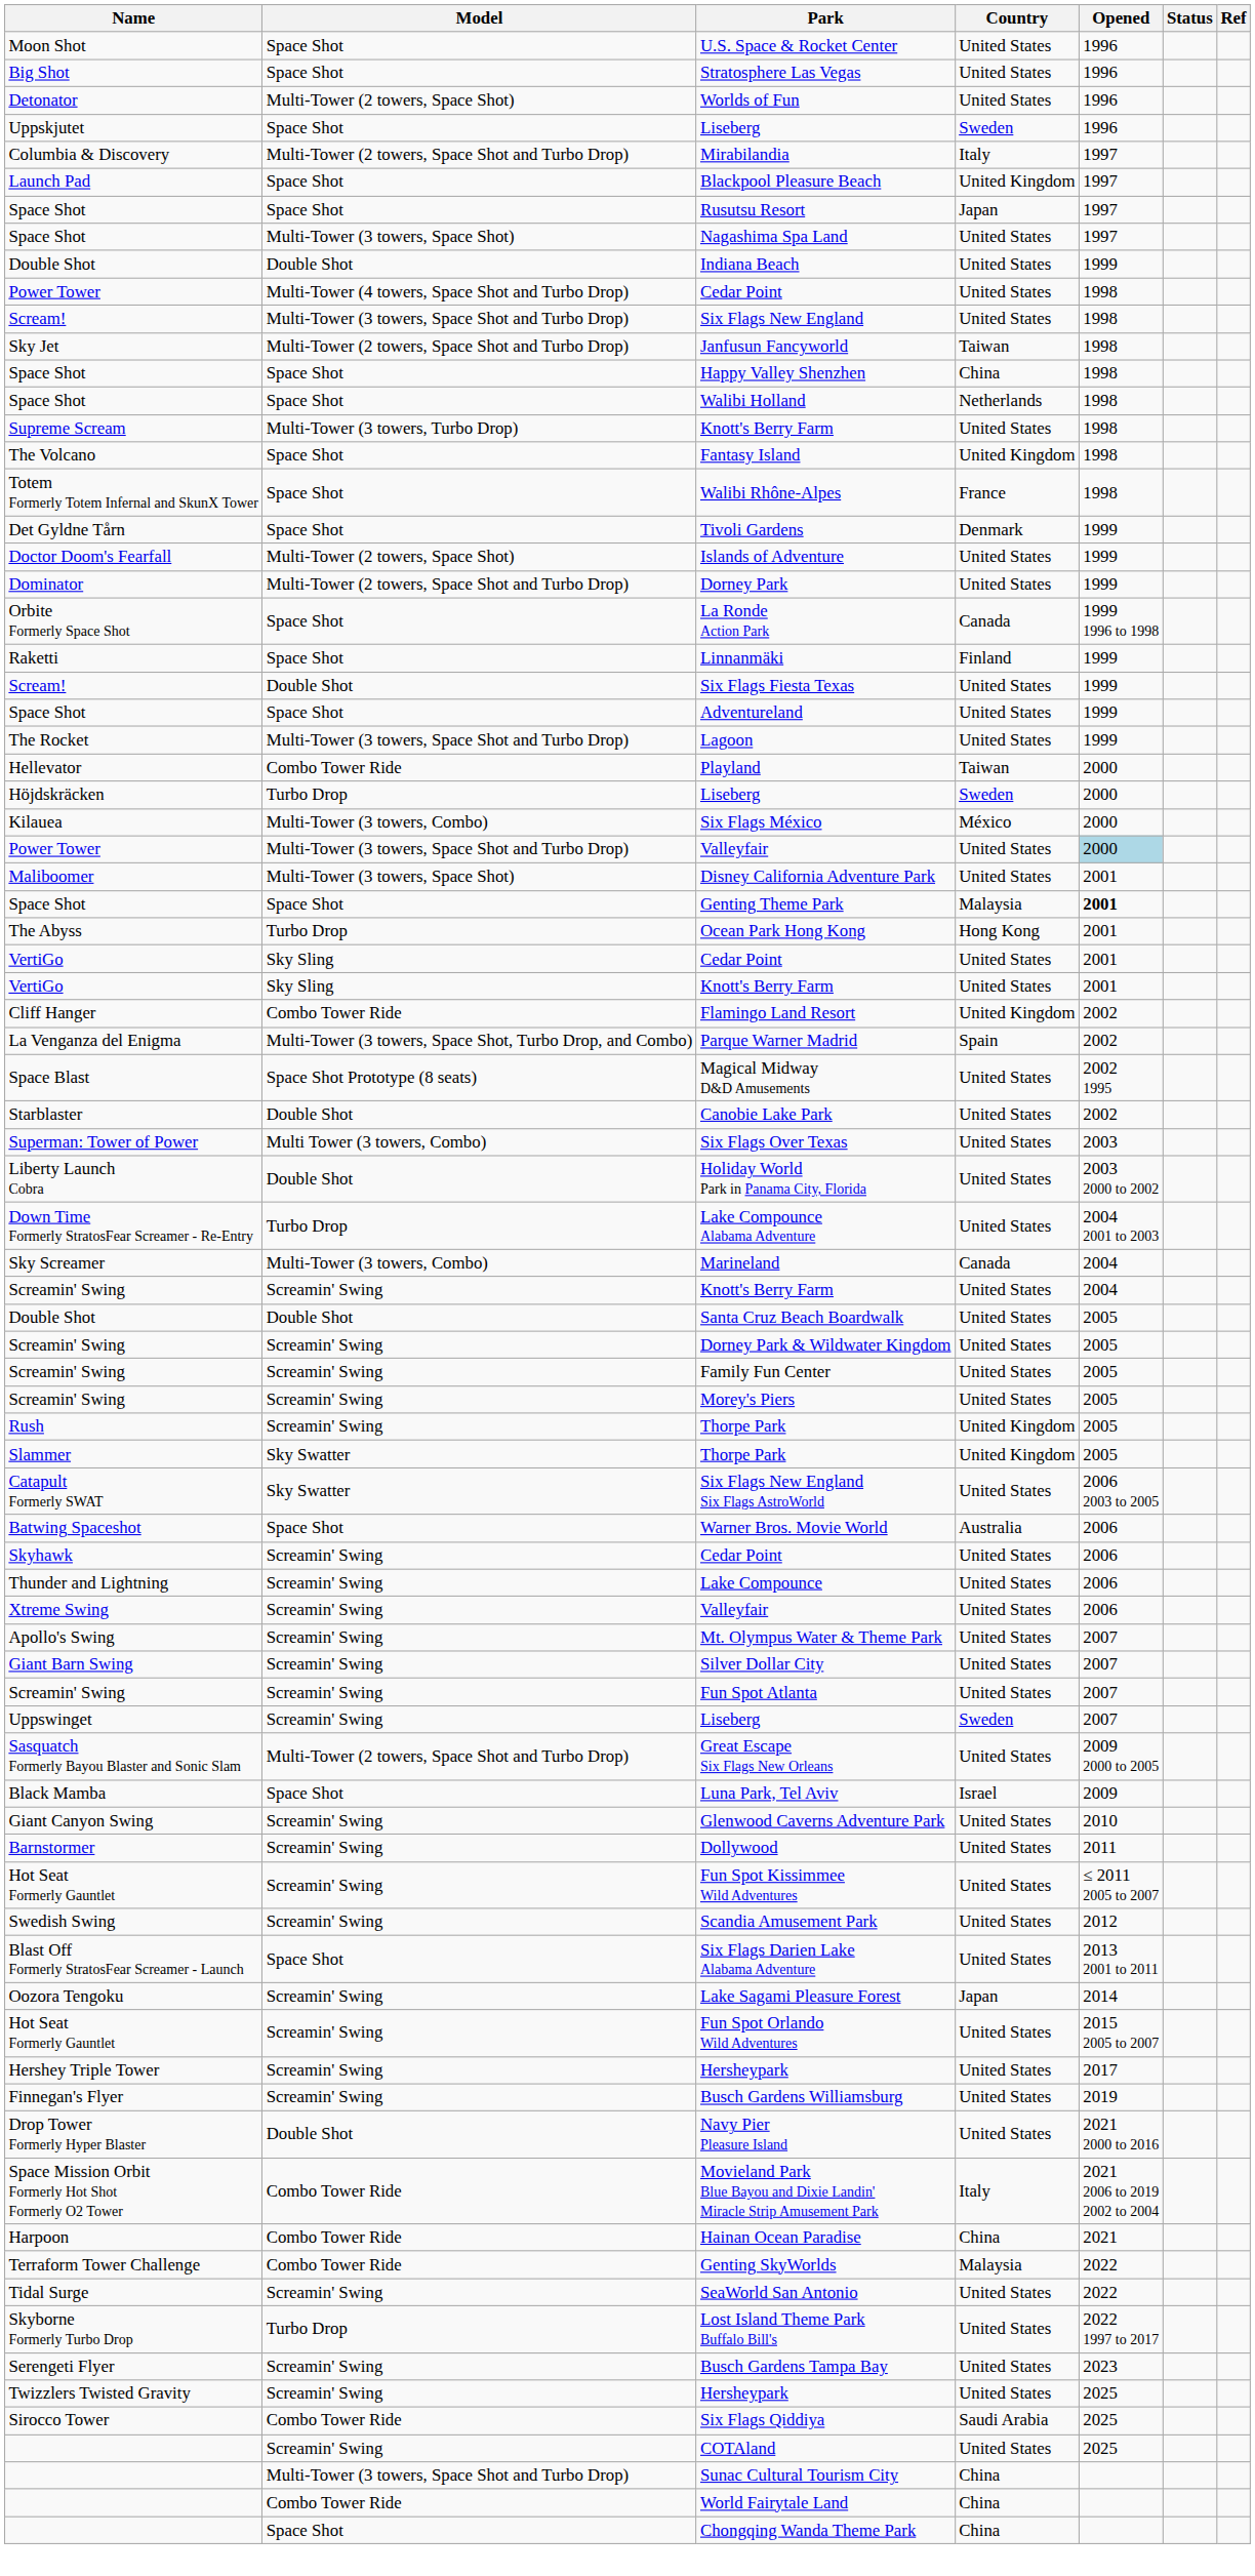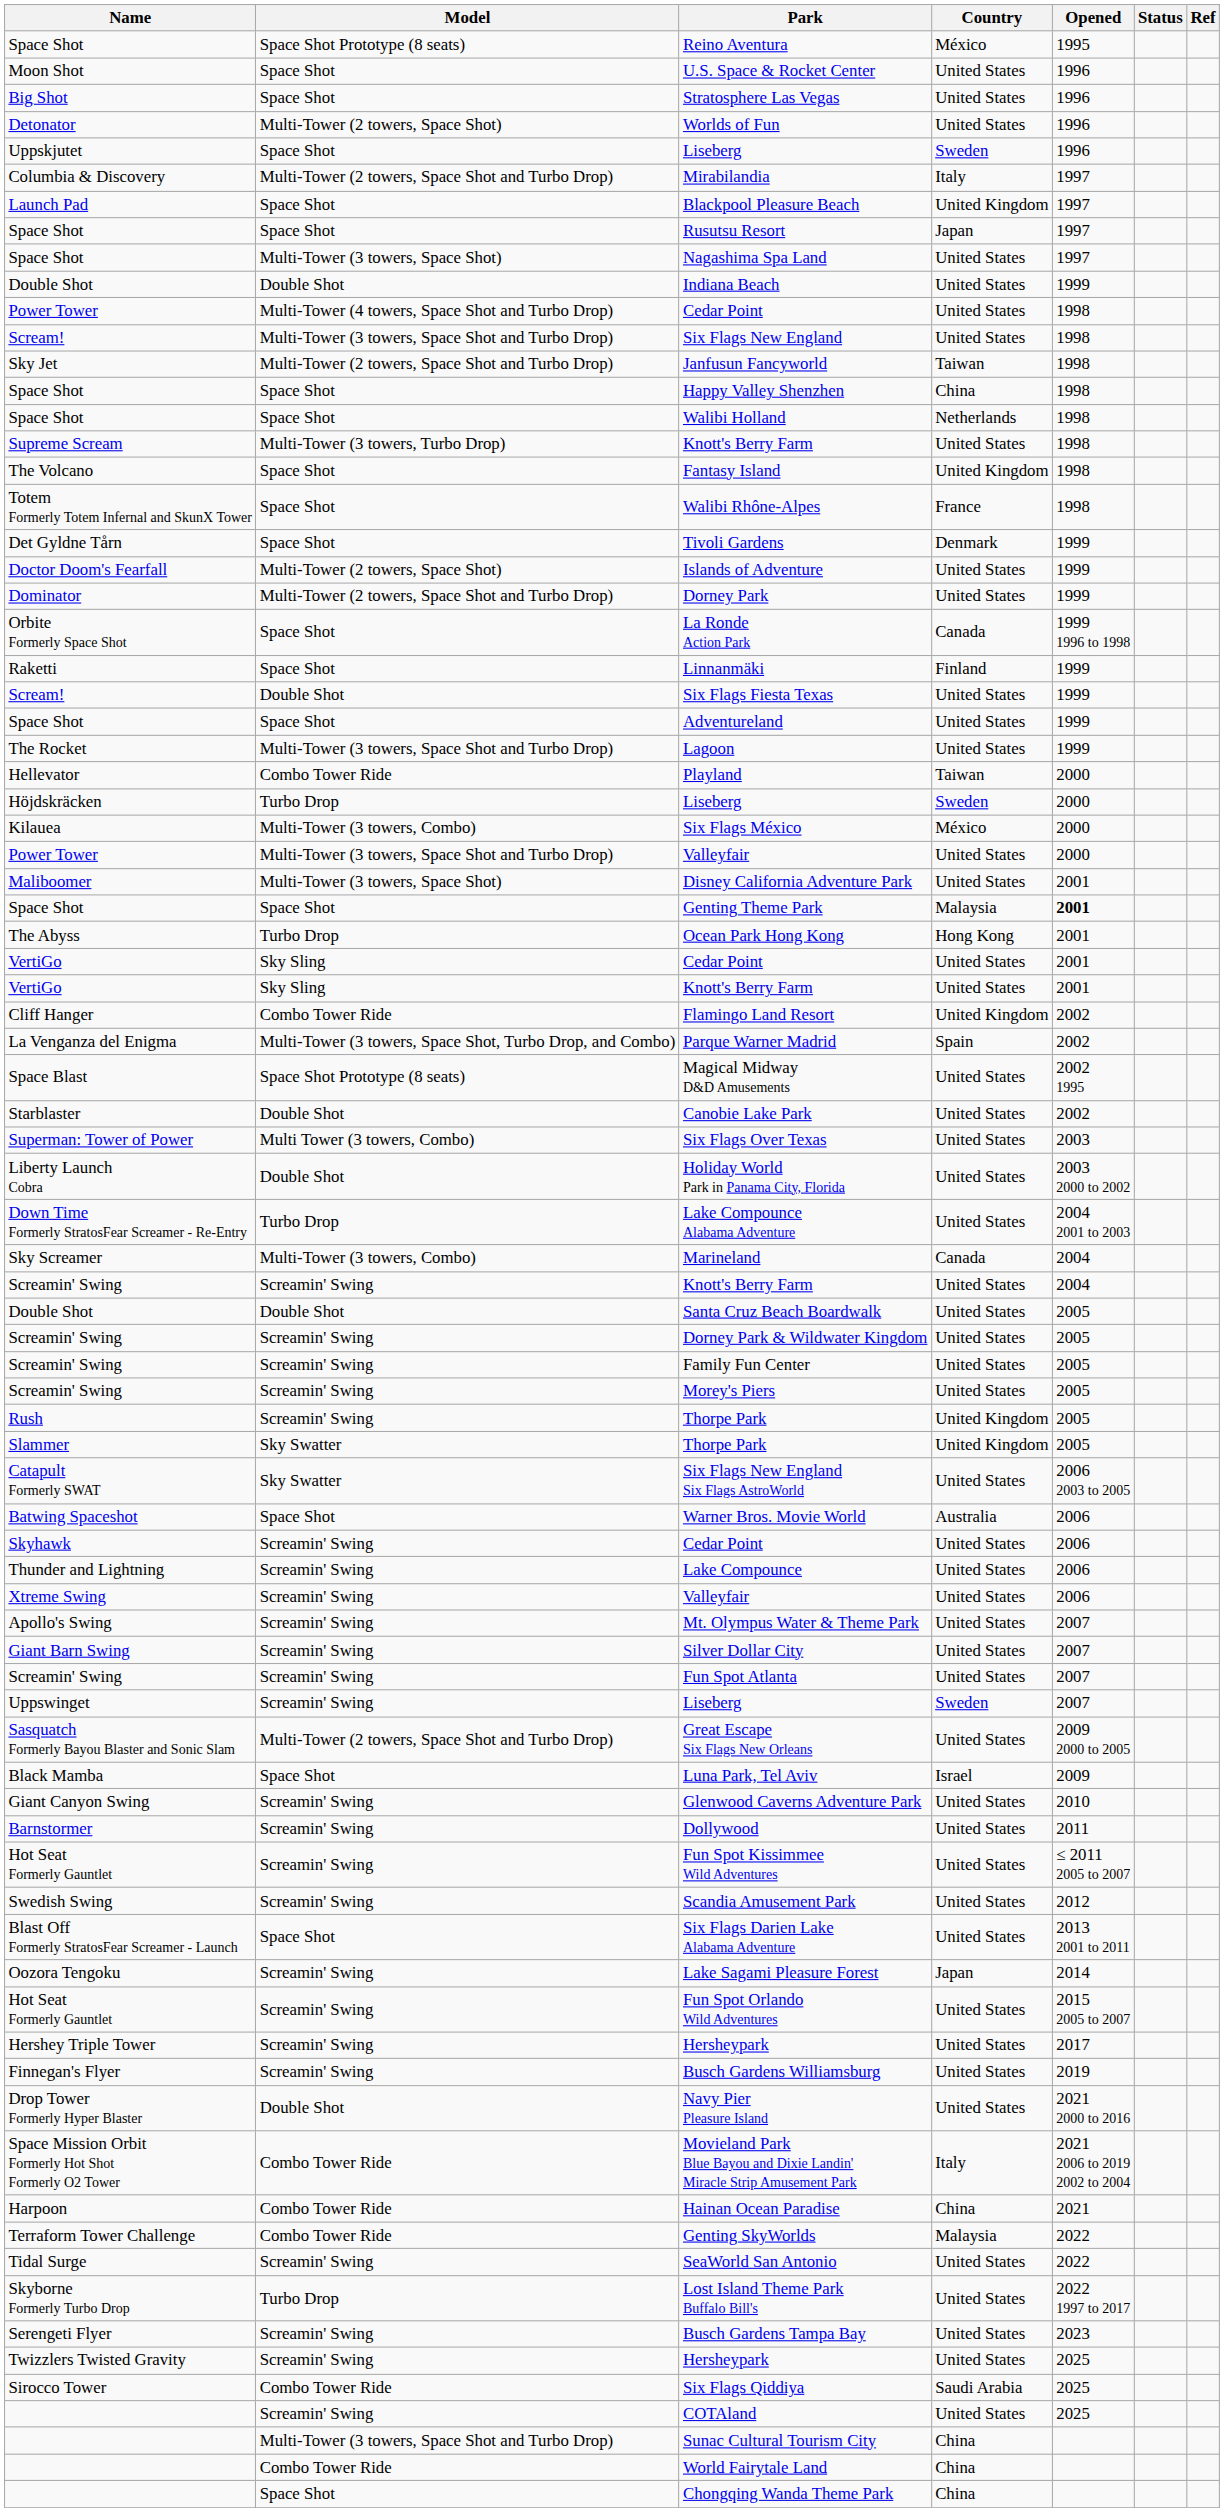+ row: Space Shot | Space Shot Prototype (8 seats) | Reino Aventura | México | 1995
Power Tower / Valleyfair | Opened: lightblue background -> no background
